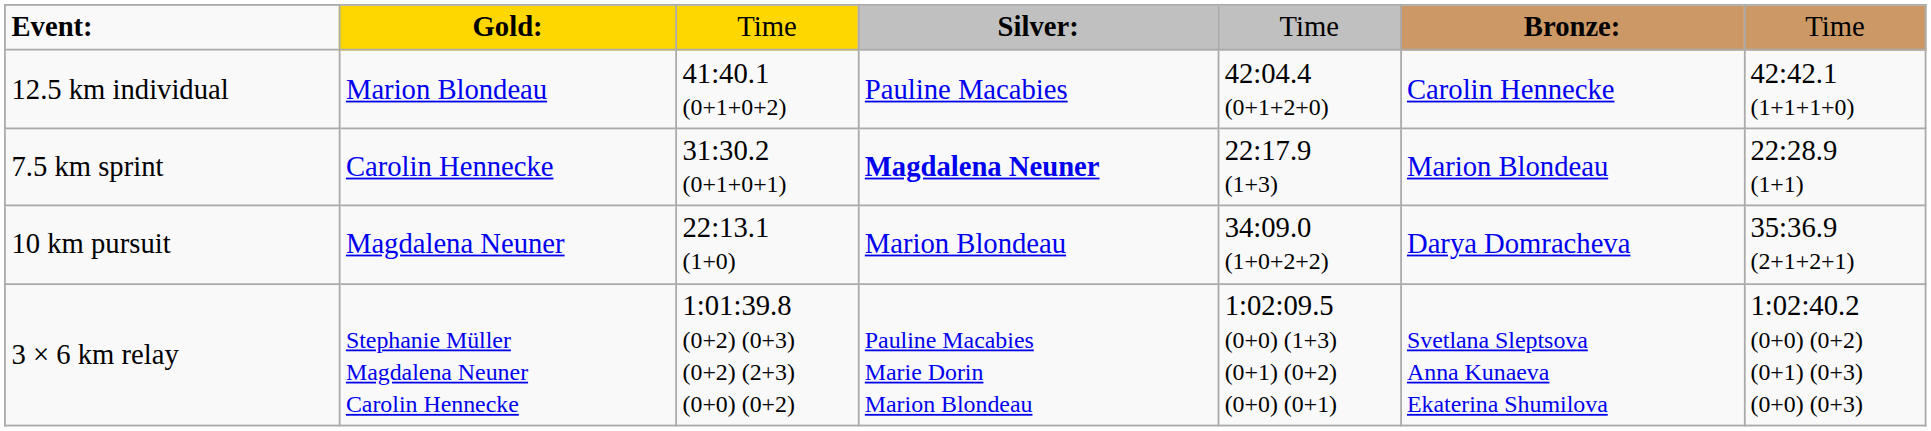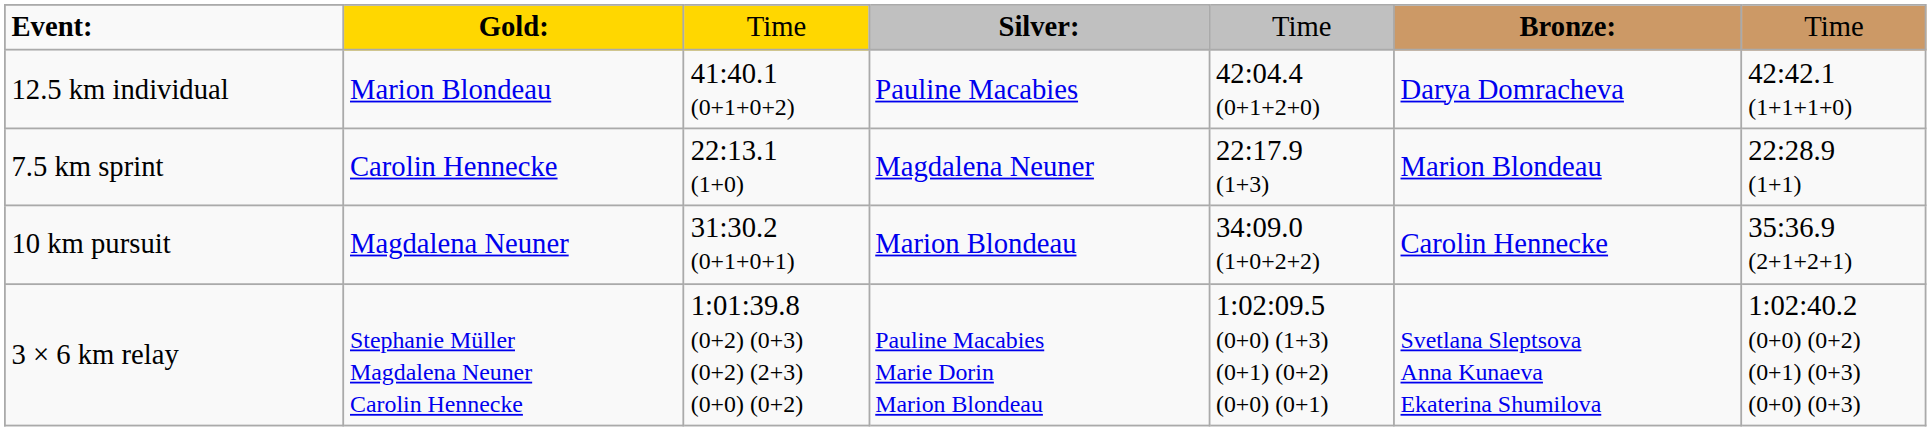12.5 km individual | column 6: Carolin Hennecke -> Darya Domracheva
7.5 km sprint | column 3: 31:30.2 (0+1+0+1) -> 22:13.1 (1+0)
7.5 km sprint | column 4: bold -> normal
10 km pursuit | column 3: 22:13.1 (1+0) -> 31:30.2 (0+1+0+1)
10 km pursuit | column 6: Darya Domracheva -> Carolin Hennecke
